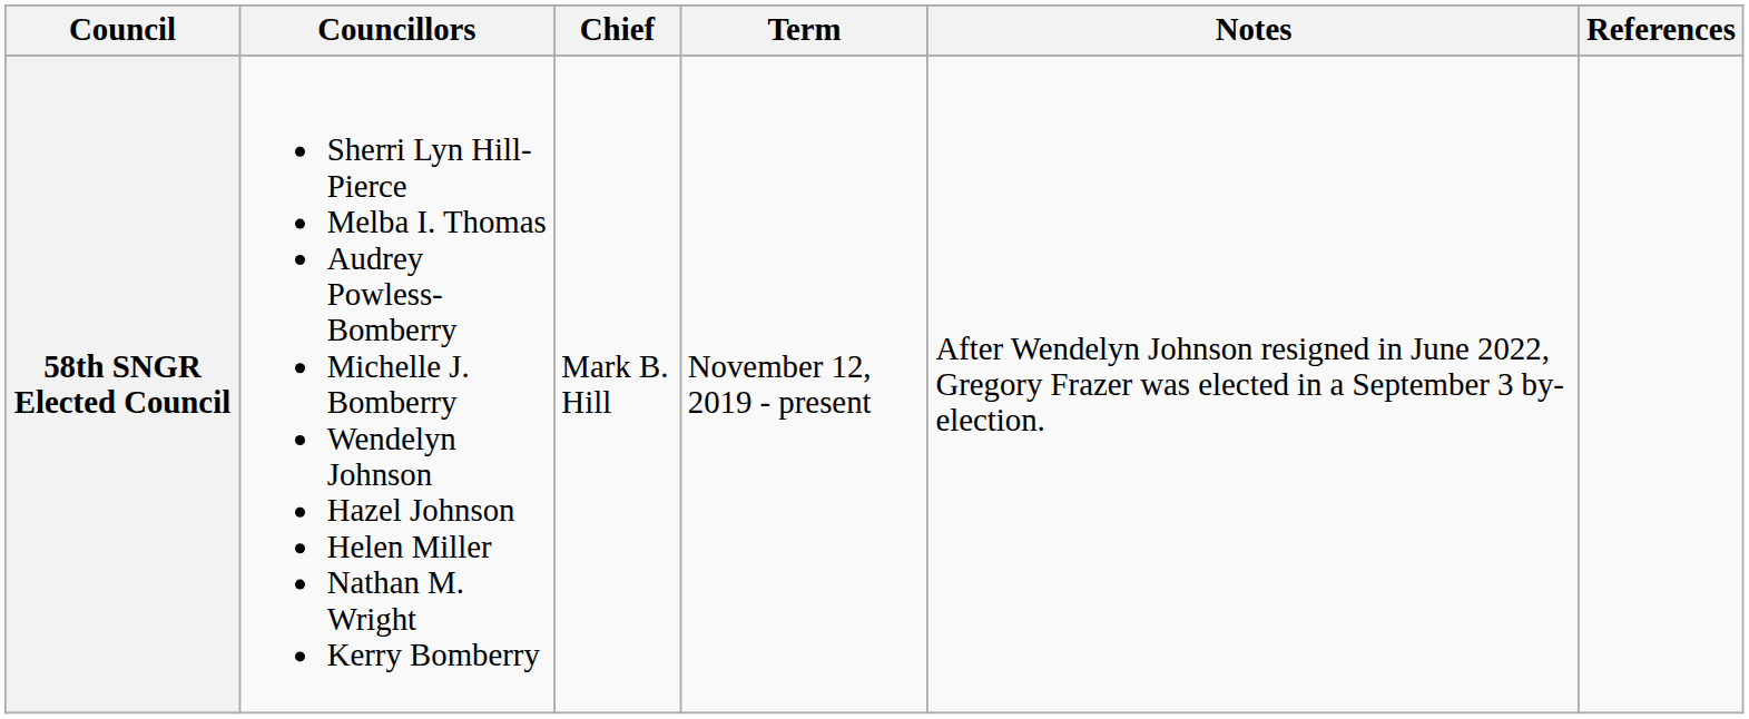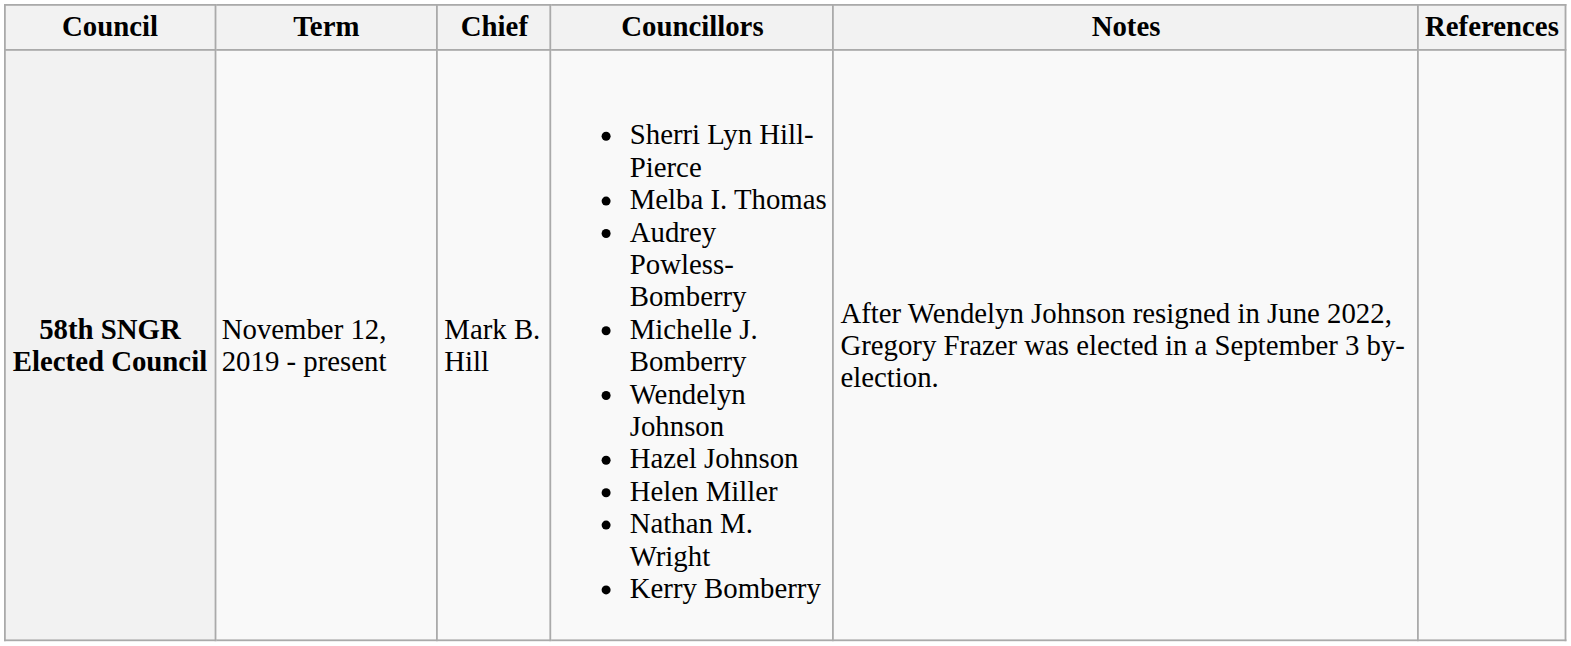columns swapped: Term <-> Councillors
